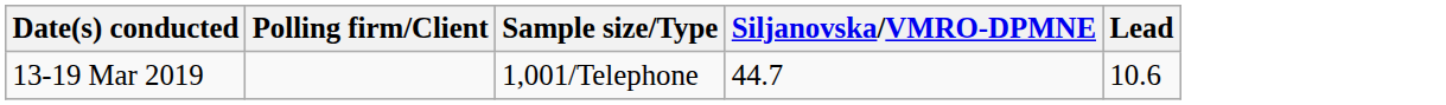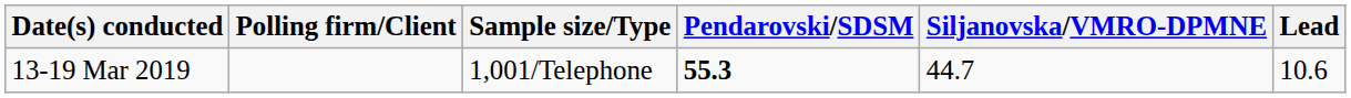+ column: Pendarovski/SDSM | 55.3
